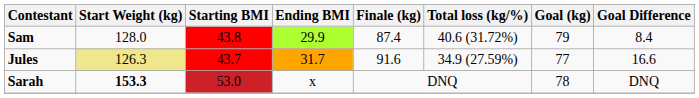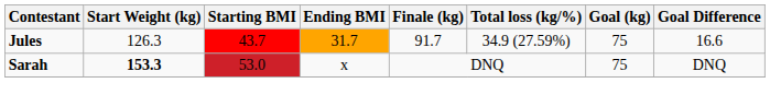- row: Sam | 128.0 | 43.8 | 29.9 | 87.4 | 40.6 (31.72%) | 79 | 8.4
Jules | Start Weight (kg): khaki background -> no background
Jules | Finale (kg): 91.6 -> 91.7
Jules | Goal (kg): 77 -> 75
Sarah | Goal (kg): 78 -> 75
